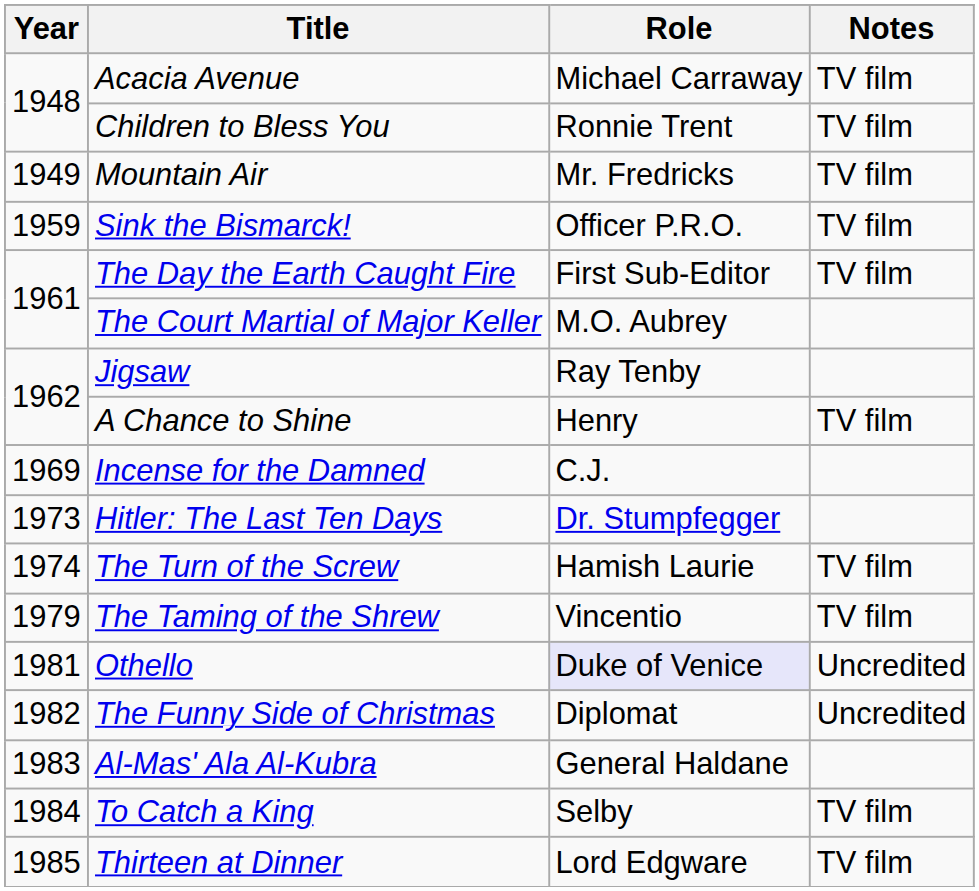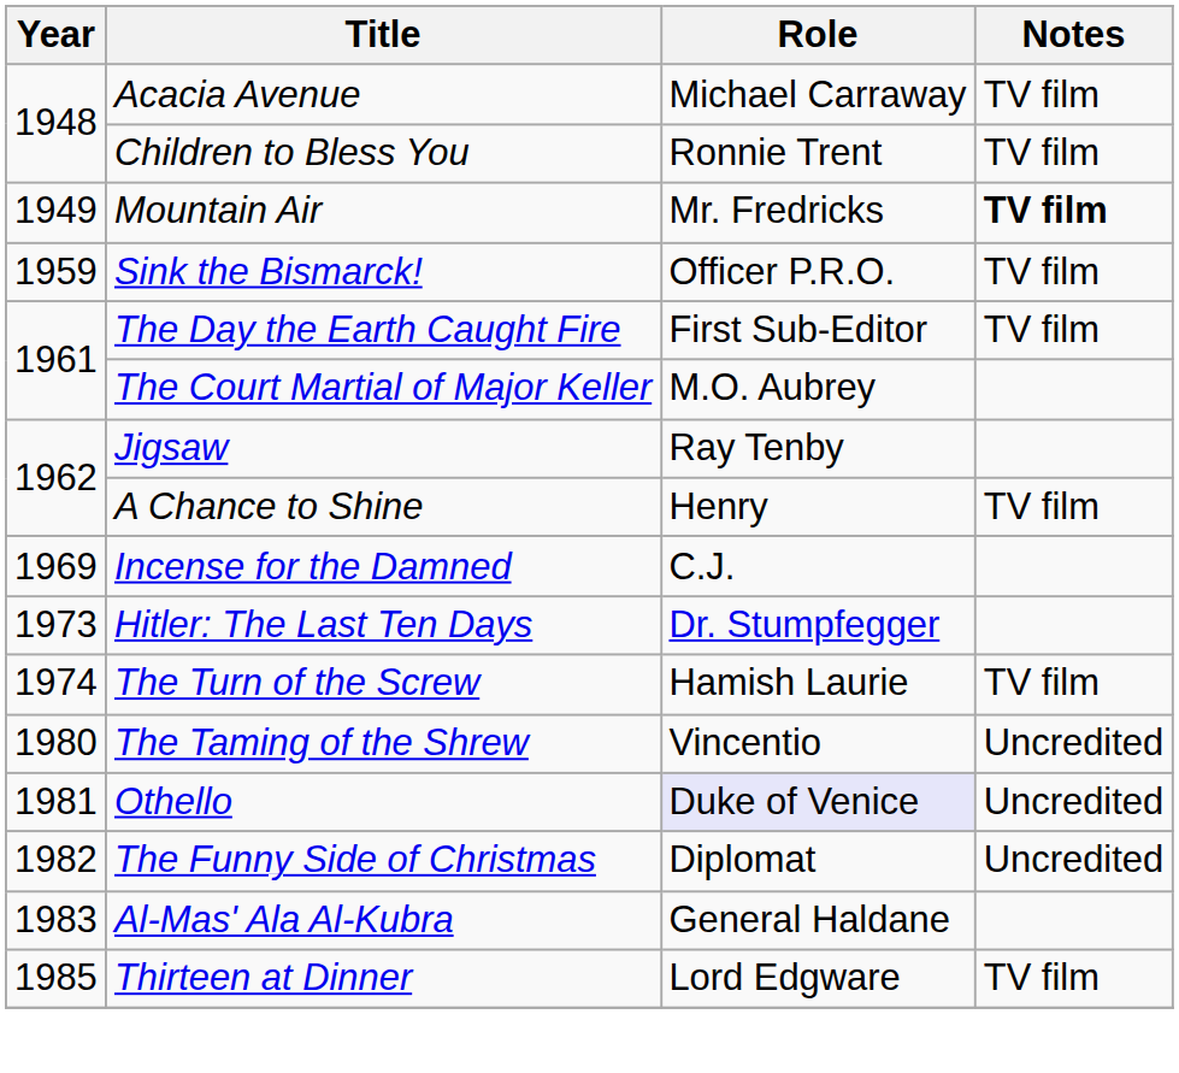Mountain Air | Notes: normal -> bold
The Taming of the Shrew | Year: 1979 -> 1980
The Taming of the Shrew | Notes: TV film -> Uncredited
- row: 1984 | To Catch a King | Selby | TV film
